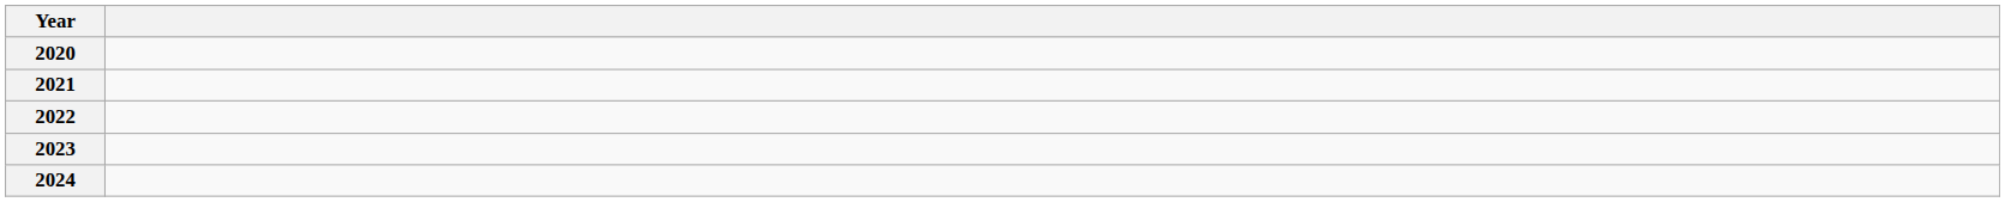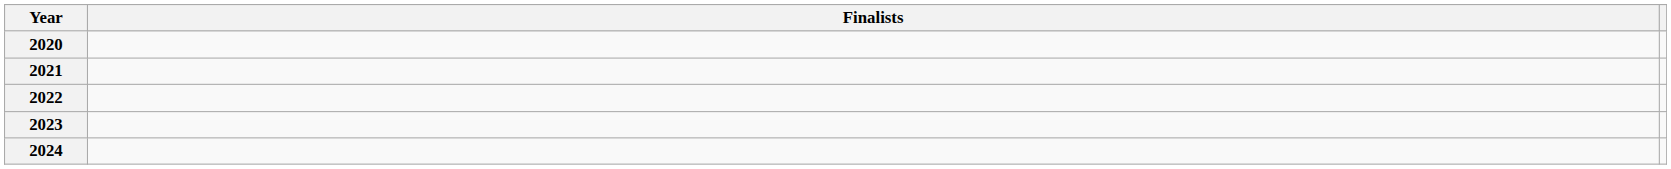+ column: Finalists
